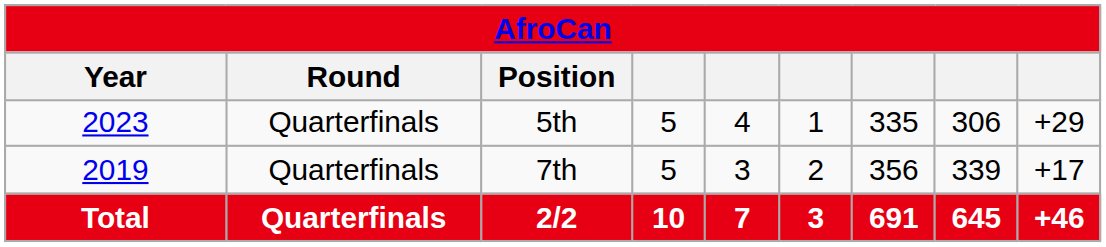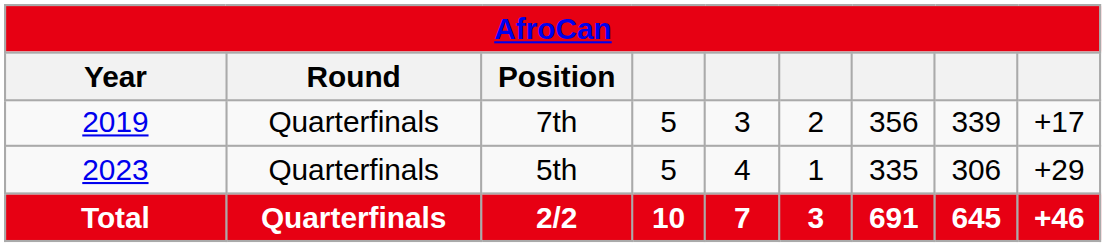rows swapped: 7th <-> 5th
